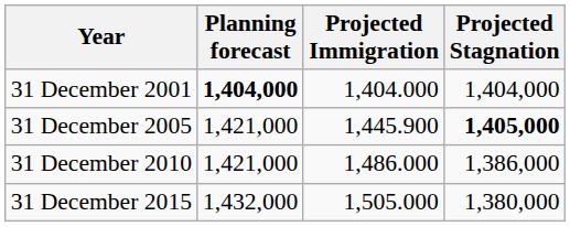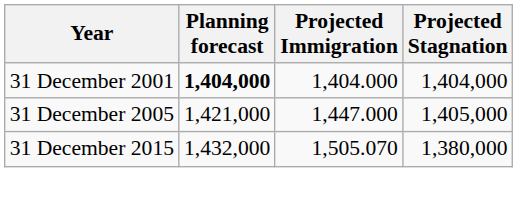31 December 2005 | Projected Immigration: 1,445.900 -> 1,447.000
31 December 2005 | Projected Stagnation: bold -> normal
- row: 31 December 2010 | 1,421,000 | 1,486.000 | 1,386,000
31 December 2015 | Projected Immigration: 1,505.000 -> 1,505.070
